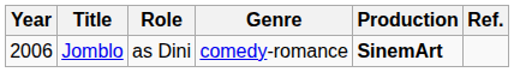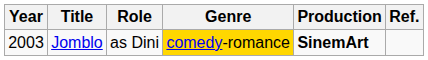Jomblo | Year: 2006 -> 2003
Jomblo | Genre: no background -> gold background
